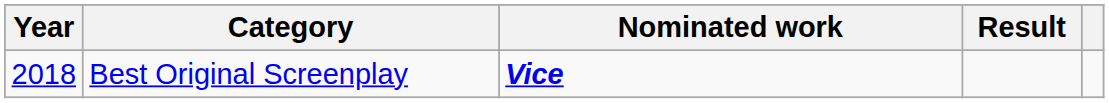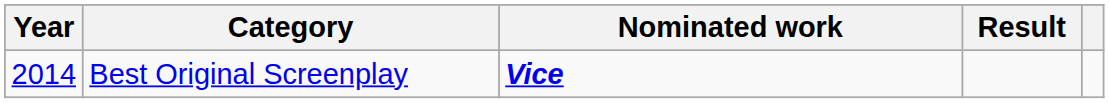Best Original Screenplay | Year: 2018 -> 2014
